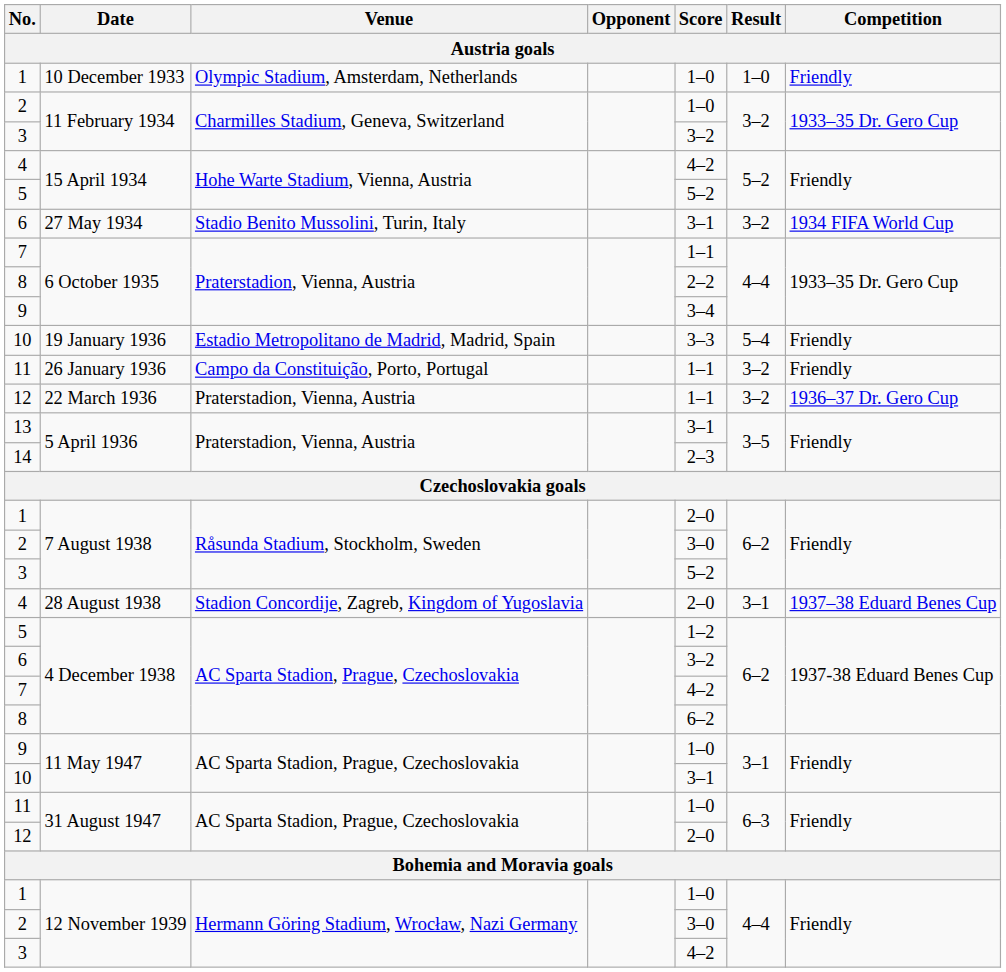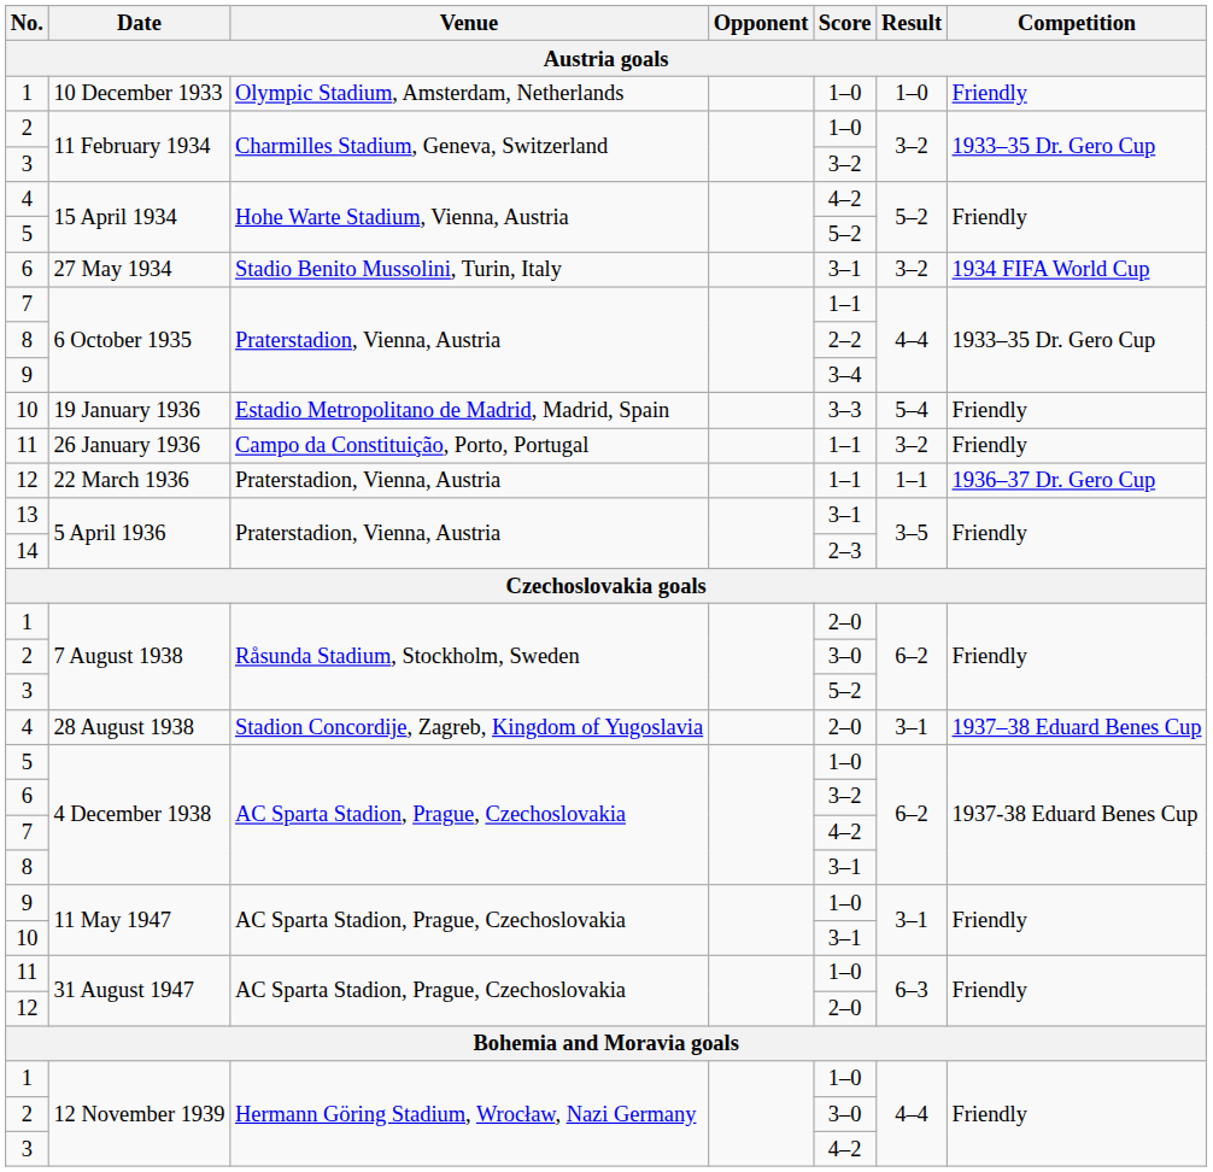22 March 1936 | Result: 3–2 -> 1–1
5 / 4 December 1938 | Score: 1–2 -> 1–0
8 / 4 December 1938 | Score: 6–2 -> 3–1
